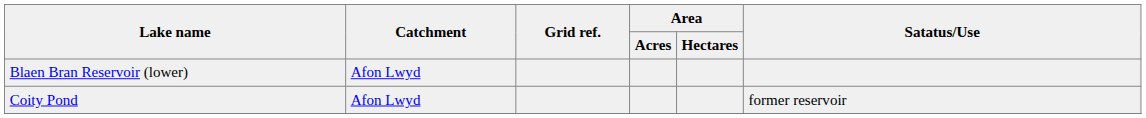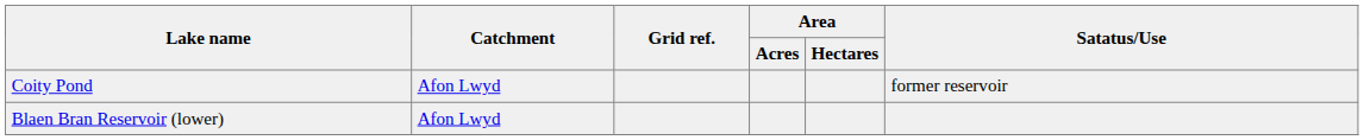rows swapped: Blaen Bran Reservoir (lower) <-> Coity Pond
